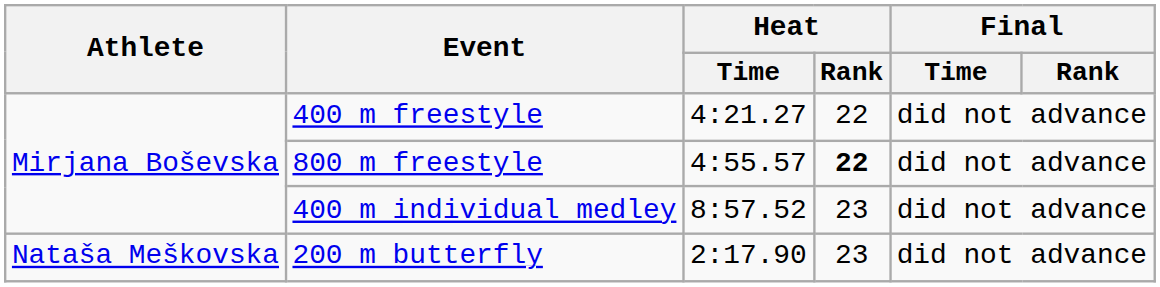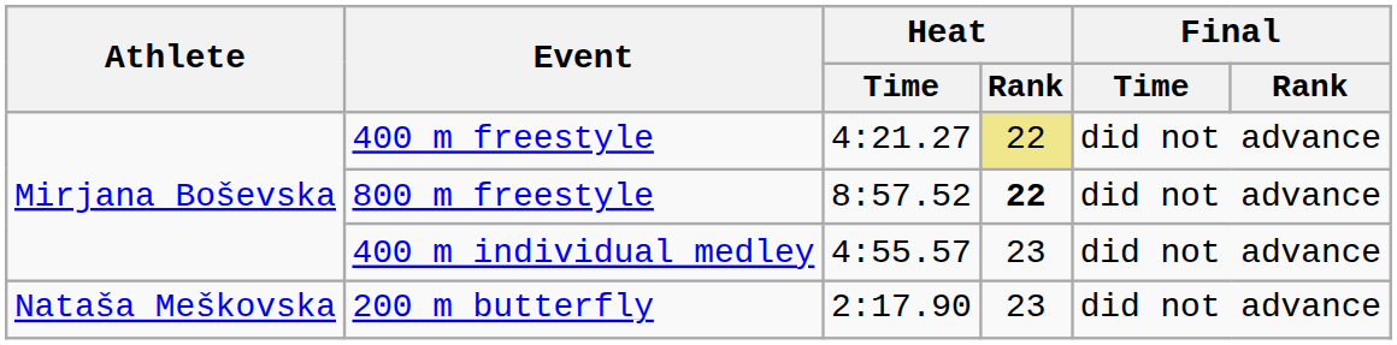400 m freestyle | Heat / Rank: no background -> khaki background
800 m freestyle | Heat / Time: 4:55.57 -> 8:57.52
400 m individual medley | Heat / Time: 8:57.52 -> 4:55.57
